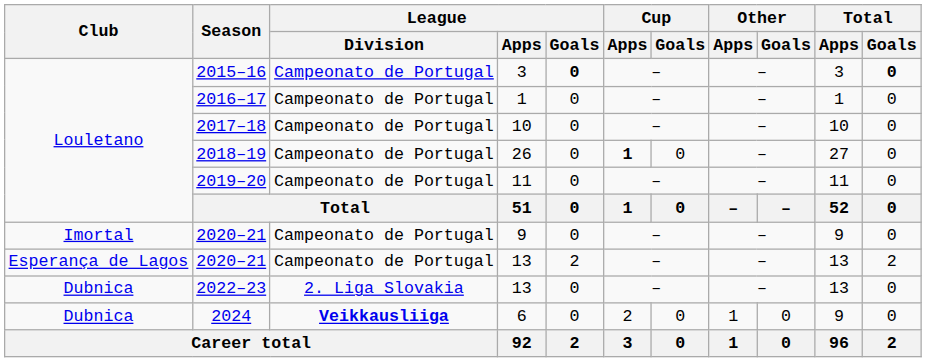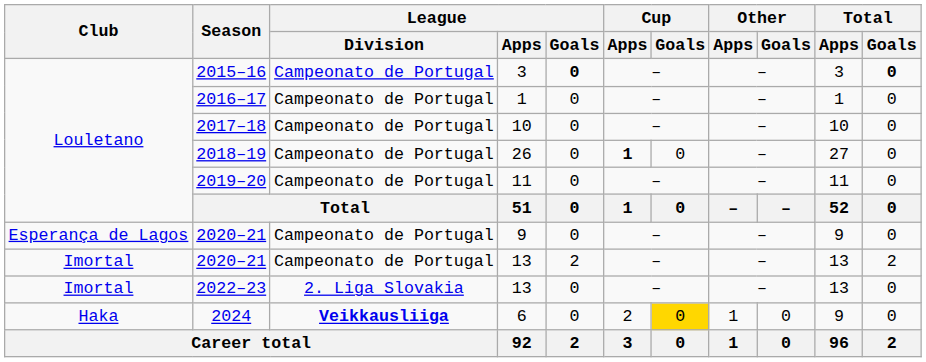2020–21 / 9 | Club: Imortal -> Esperança de Lagos
2020–21 / 13 | Club: Esperança de Lagos -> Imortal
2022–23 | Club: Dubnica -> Imortal
2024 | Club: Dubnica -> Haka
2024 | Cup / Goals: no background -> gold background
